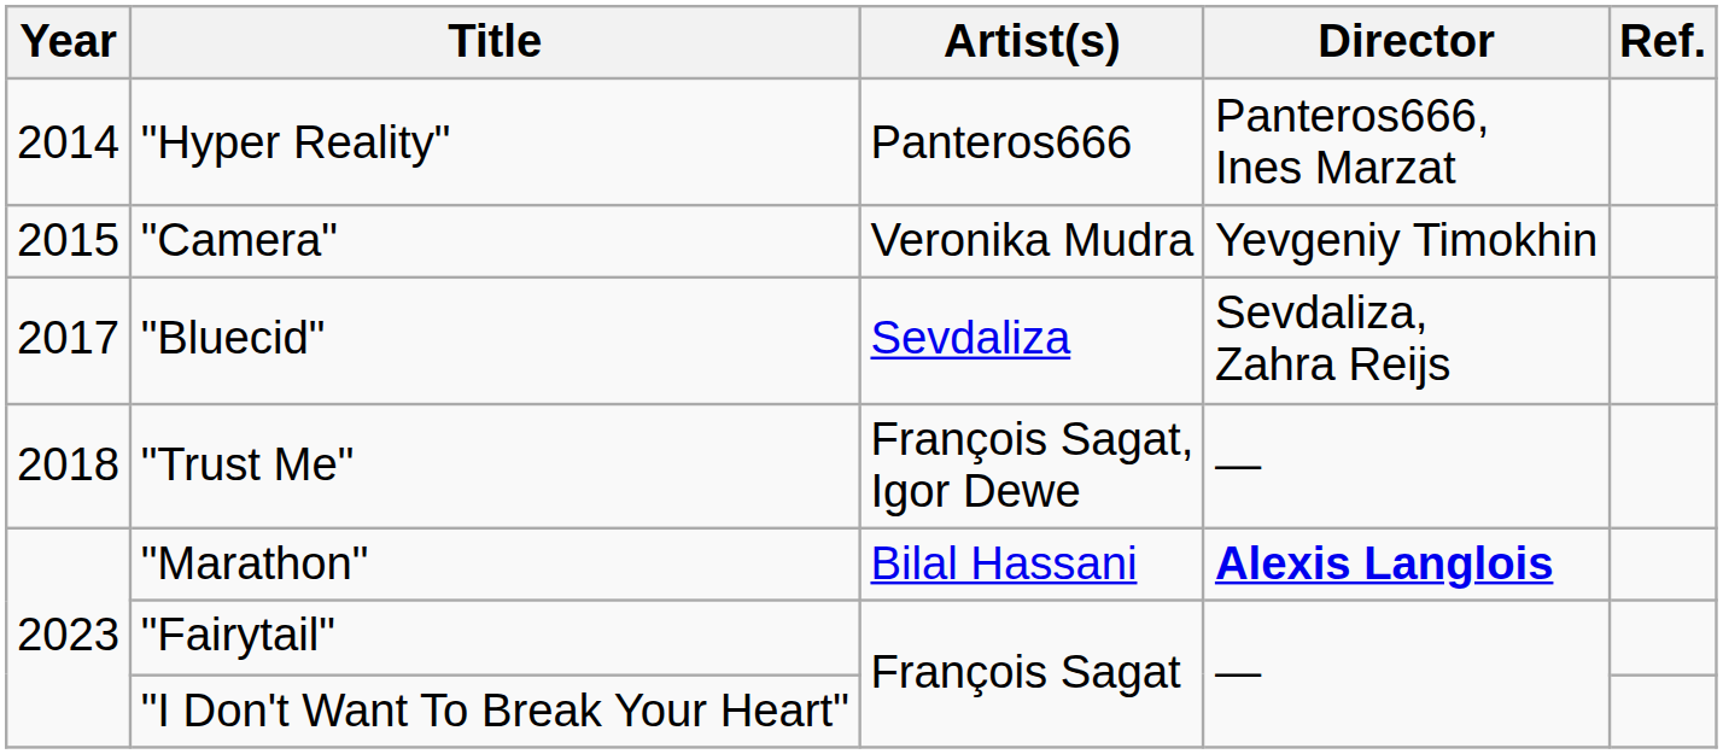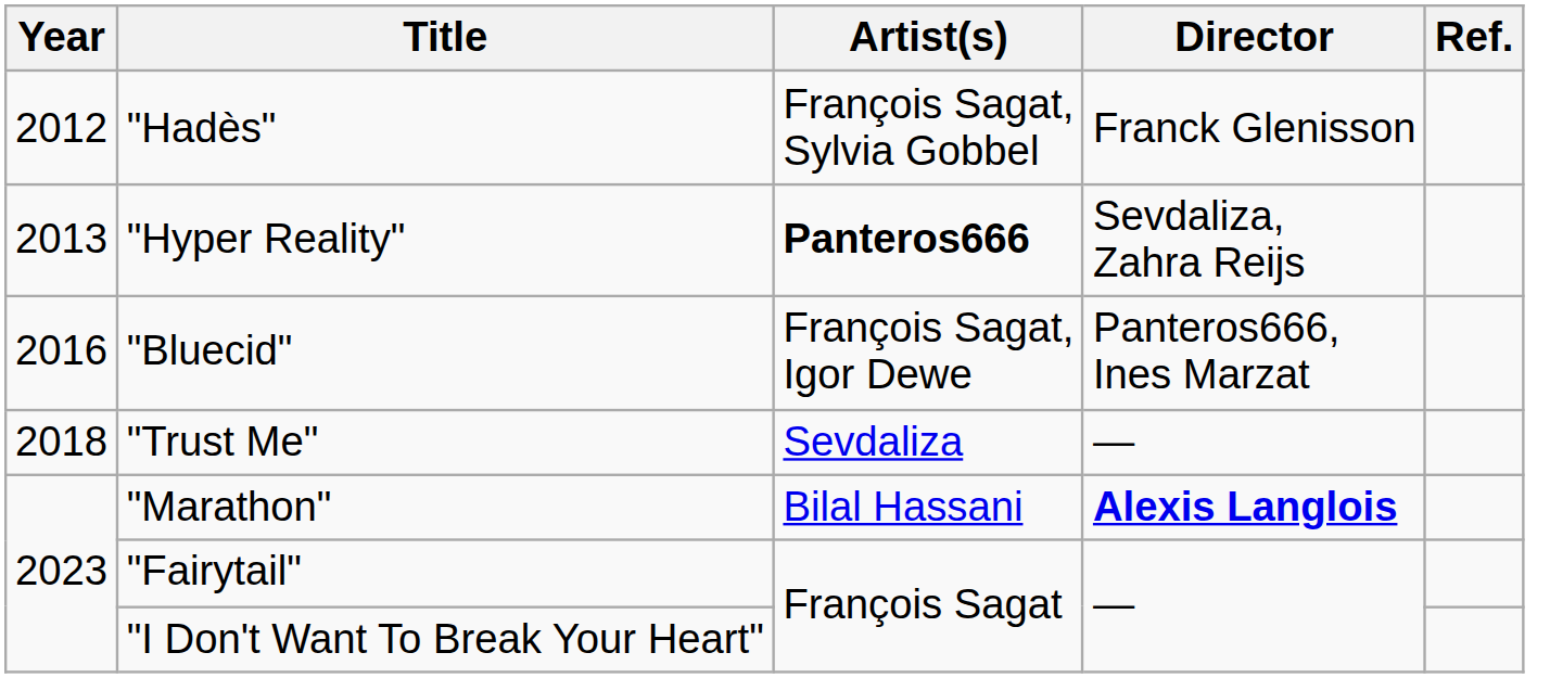+ row: 2012 | "Hadès" | François Sagat, Sylvia Gobbel | Franck Glenisson
"Hyper Reality" | Year: 2014 -> 2013
"Hyper Reality" | Artist(s): normal -> bold
"Hyper Reality" | Director: Panteros666, Ines Marzat -> Sevdaliza, Zahra Reijs
- row: 2015 | "Camera" | Veronika Mudra | Yevgeniy Timokhin
"Bluecid" | Year: 2017 -> 2016
"Bluecid" | Artist(s): Sevdaliza -> François Sagat, Igor Dewe
"Bluecid" | Director: Sevdaliza, Zahra Reijs -> Panteros666, Ines Marzat
"Trust Me" | Artist(s): François Sagat, Igor Dewe -> Sevdaliza
